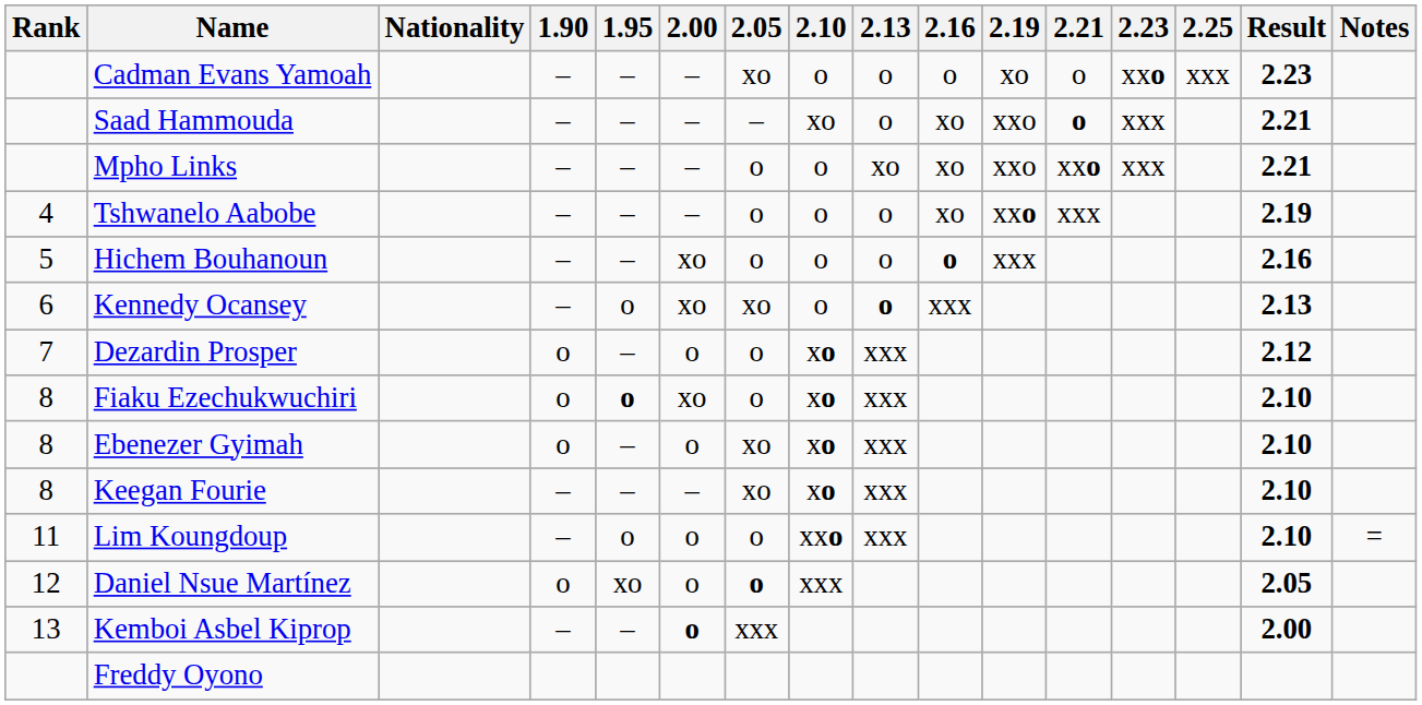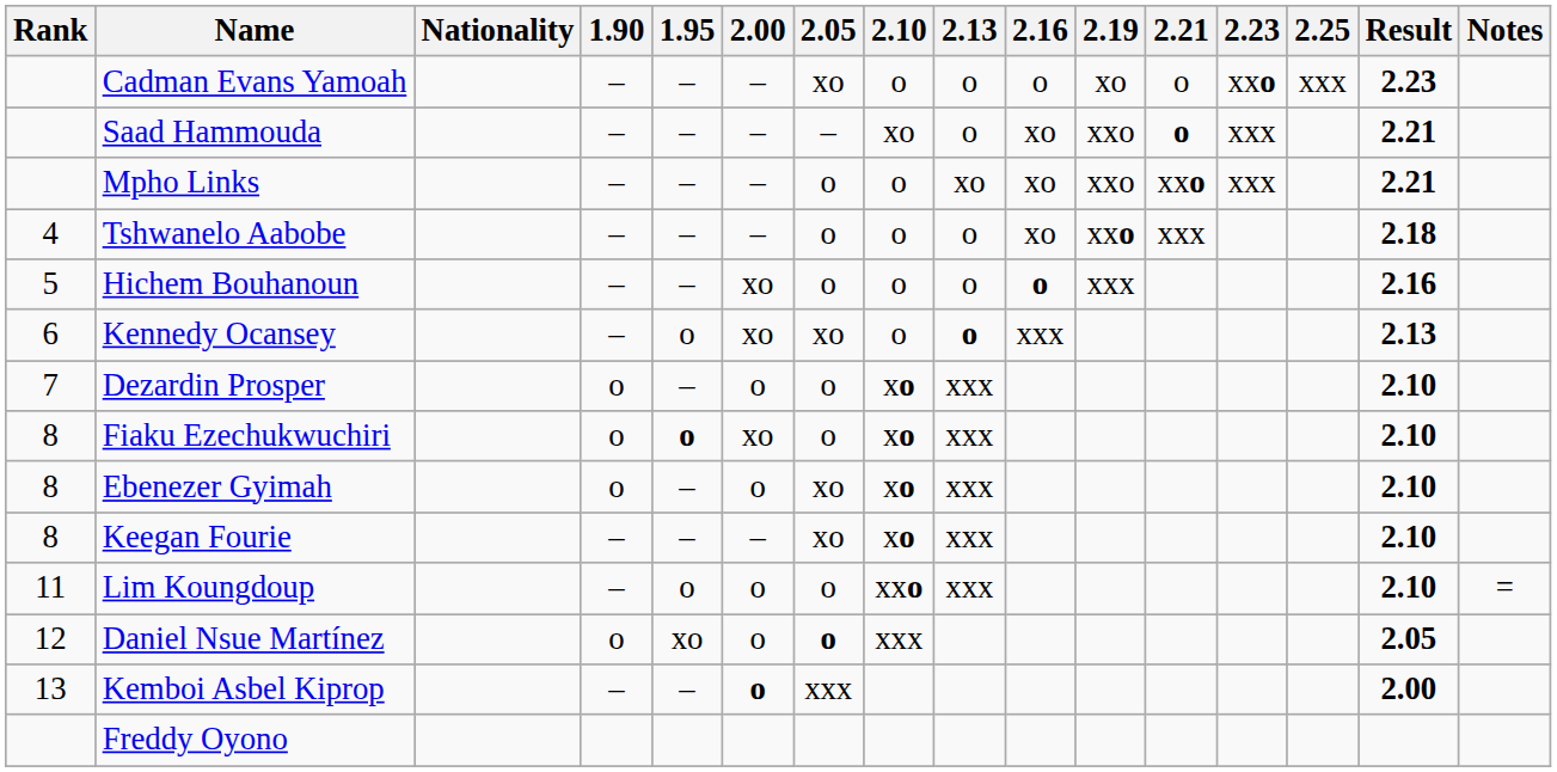Tshwanelo Aabobe | Result: 2.19 -> 2.18
Dezardin Prosper | Result: 2.12 -> 2.10
